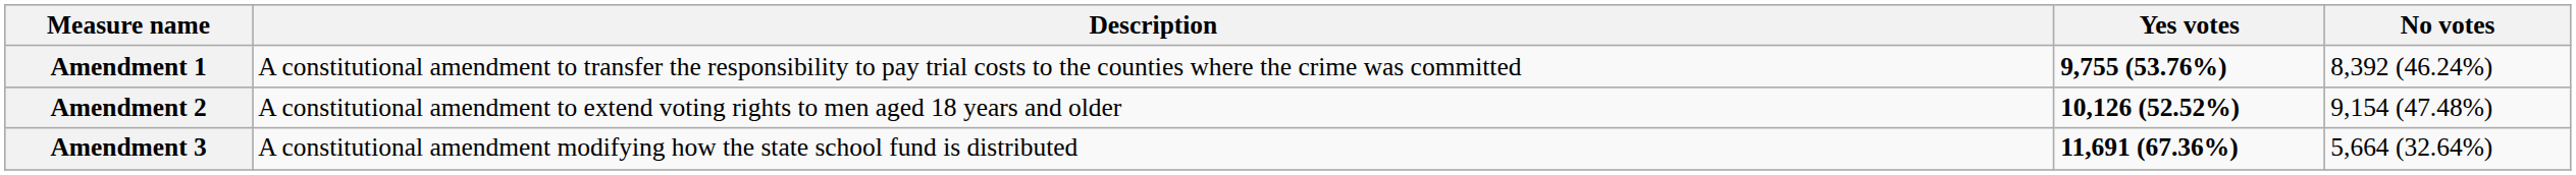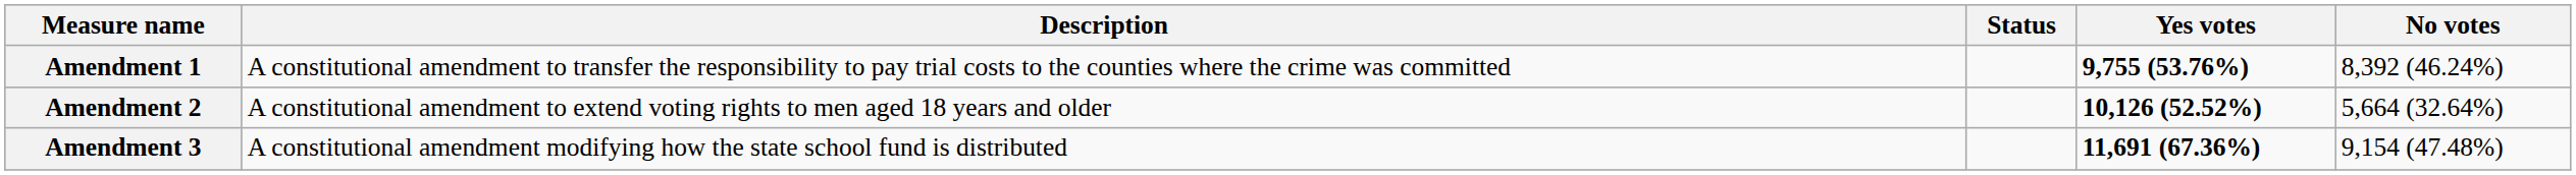+ column: Status
Amendment 2 | No votes: 9,154 (47.48%) -> 5,664 (32.64%)
Amendment 3 | No votes: 5,664 (32.64%) -> 9,154 (47.48%)
